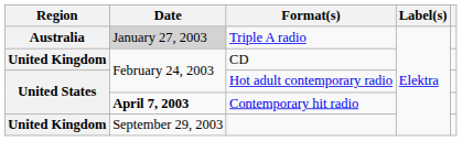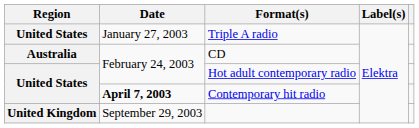Triple A radio | Region: Australia -> United States
Triple A radio | Date: lightgrey background -> no background
CD | Region: United Kingdom -> Australia
